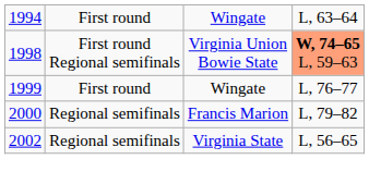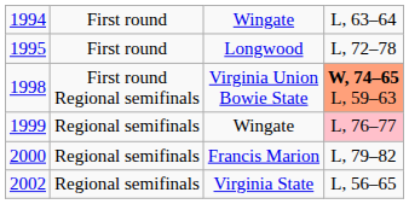+ row: 1995 | First round | Longwood | L, 72–78
1999 / Wingate | column 2: First round -> Regional semifinals
1999 / Wingate | column 4: no background -> pink background
